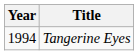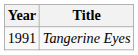Tangerine Eyes | Year: 1994 -> 1991
